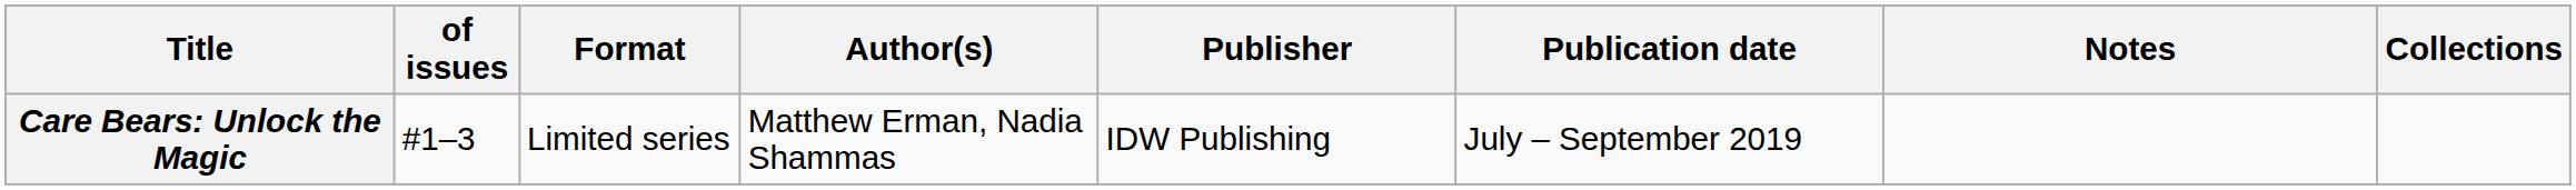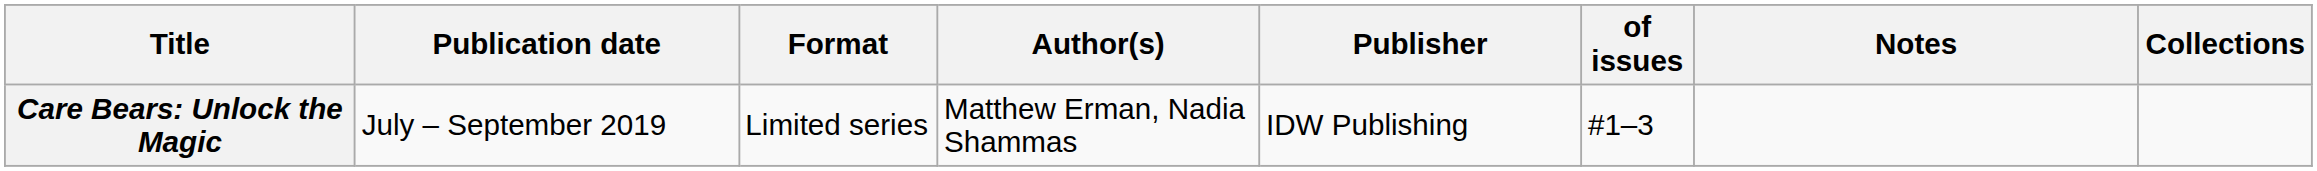columns swapped: of issues <-> Publication date
